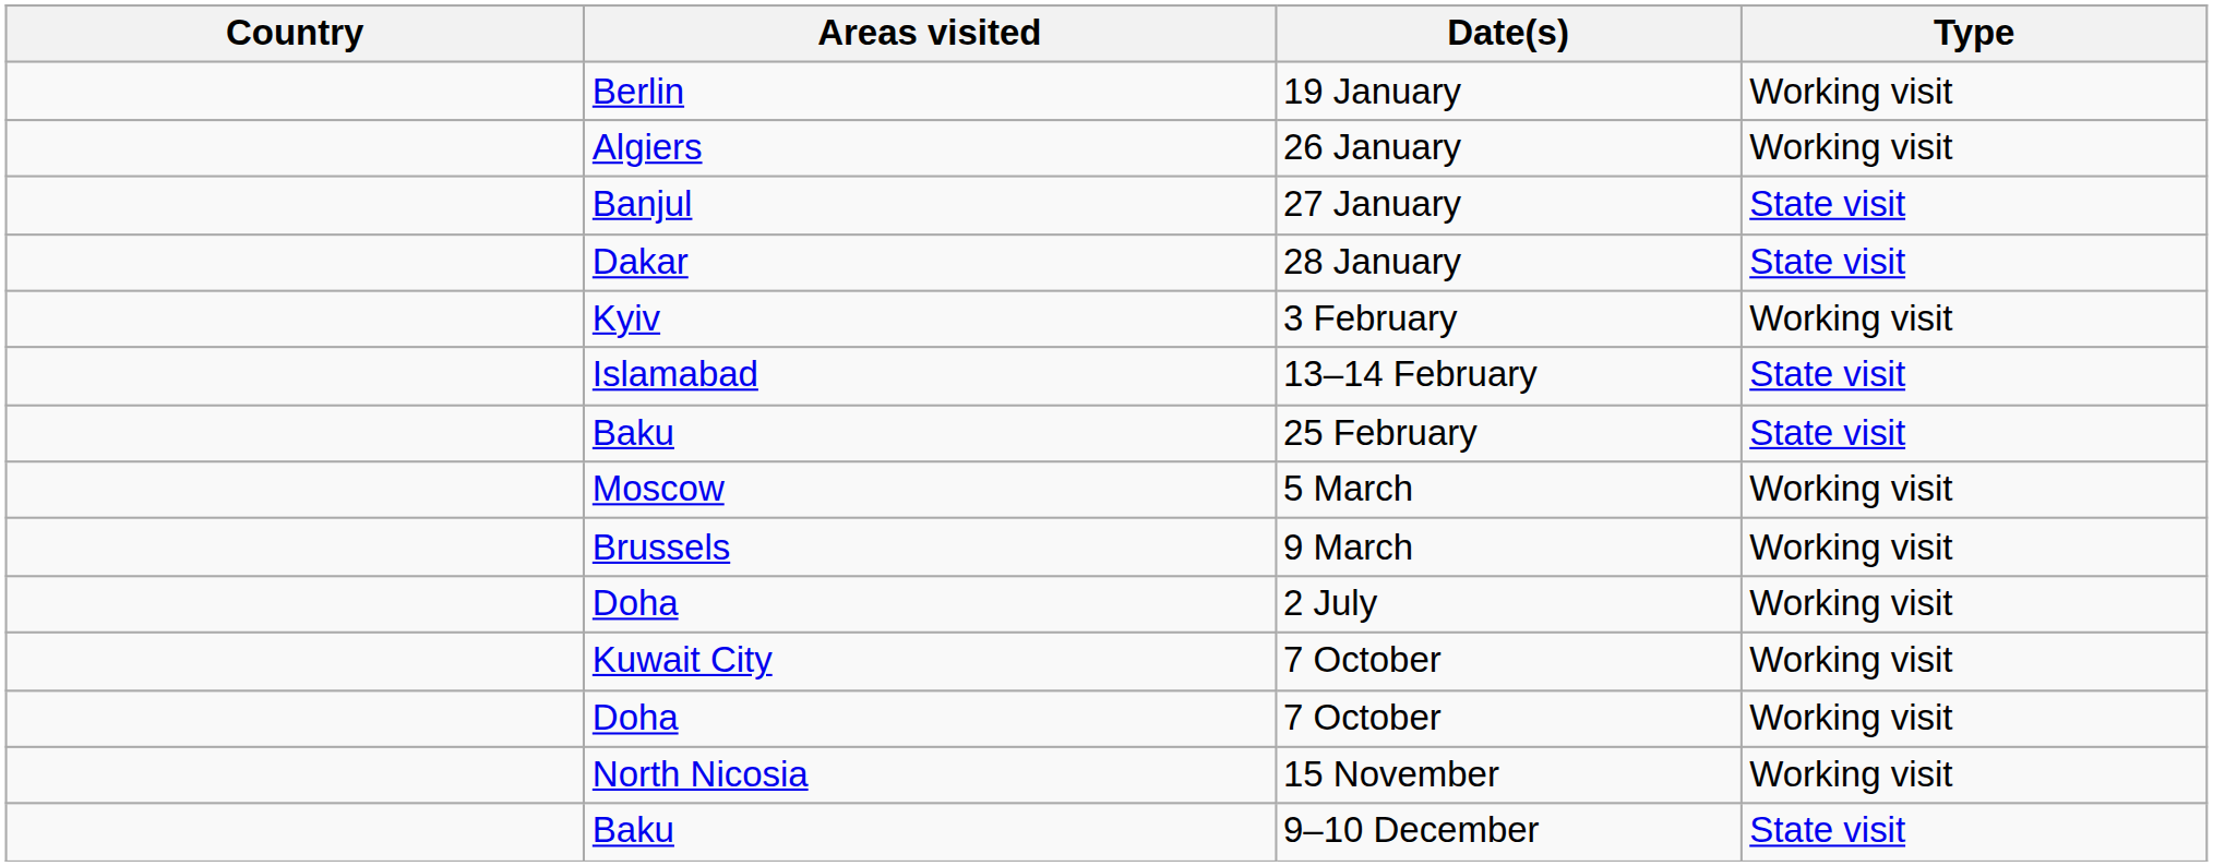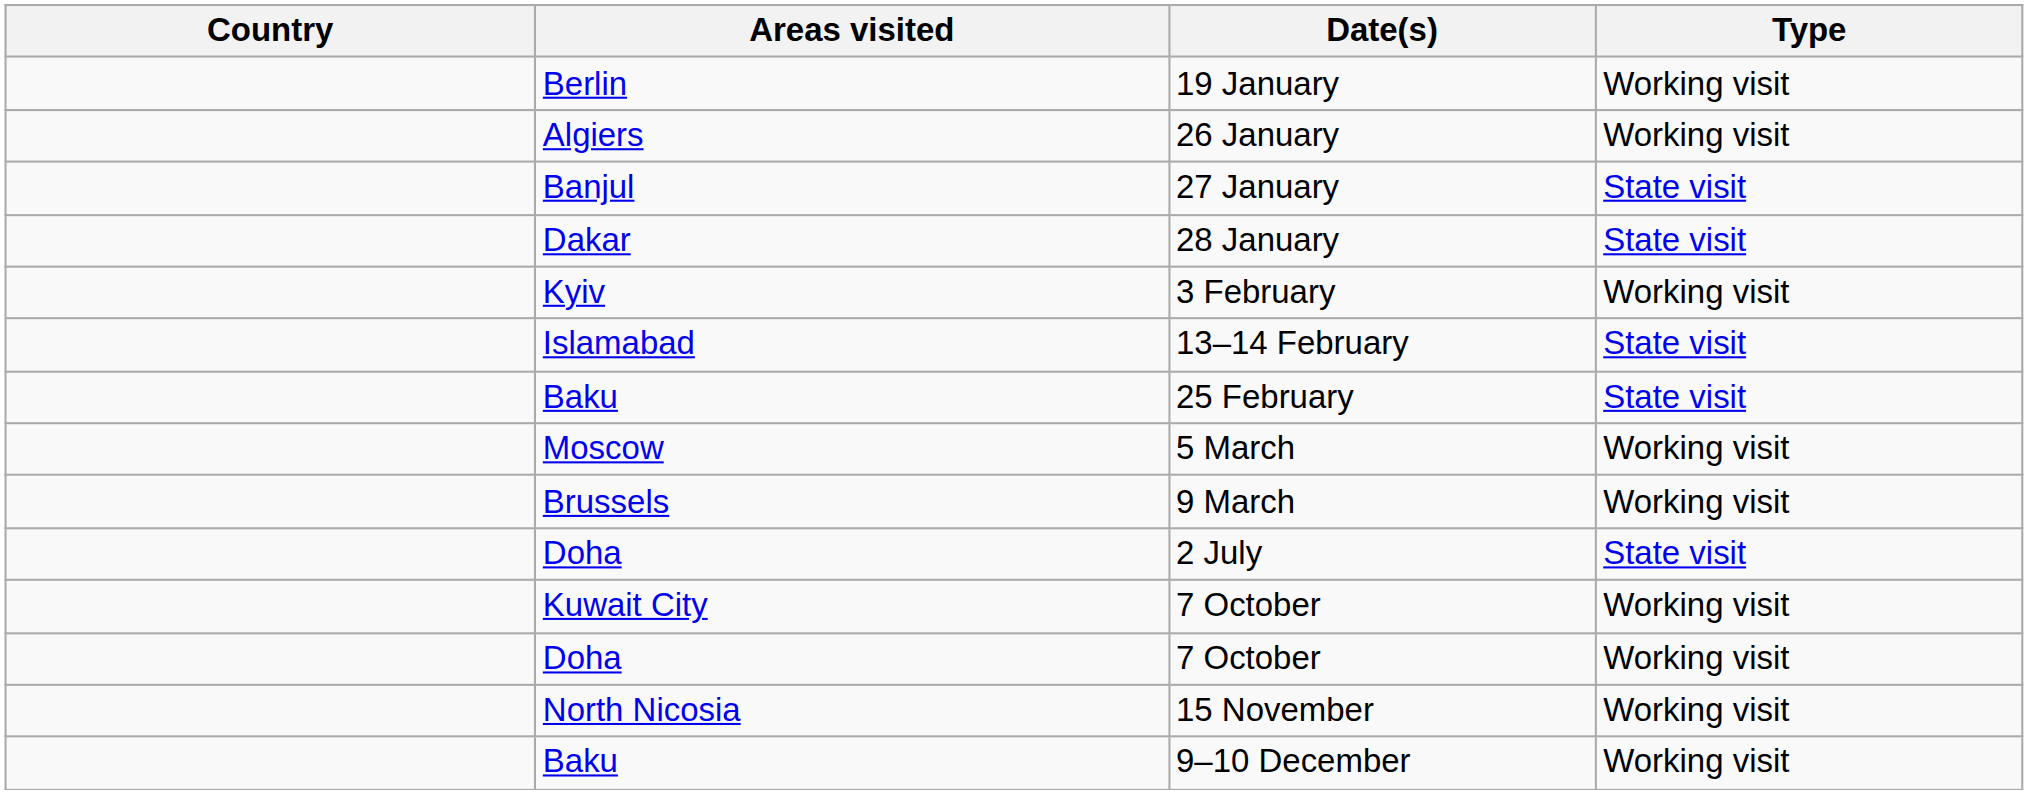2 July | Type: Working visit -> State visit
9–10 December | Type: State visit -> Working visit
